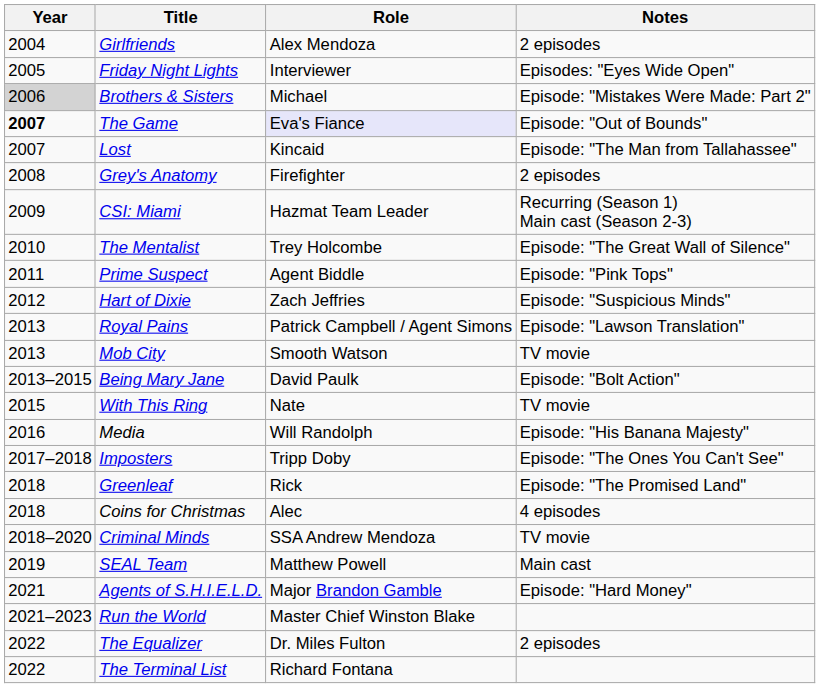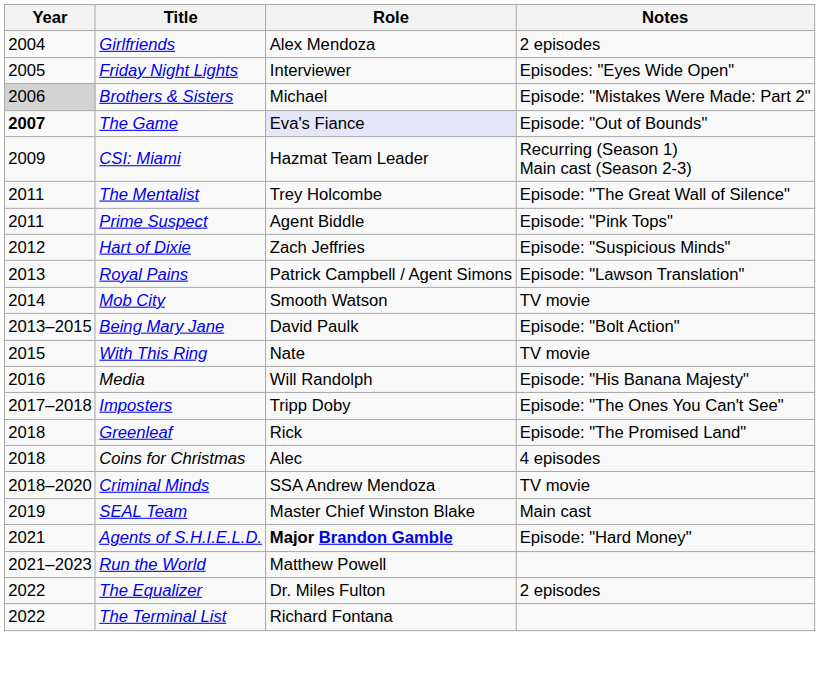- row: 2007 | Lost | Kincaid | Episode: "The Man from Tallahassee"
- row: 2008 | Grey's Anatomy | Firefighter | 2 episodes
The Mentalist | Year: 2010 -> 2011
Mob City | Year: 2013 -> 2014
SEAL Team | Role: Matthew Powell -> Master Chief Winston Blake
Agents of S.H.I.E.L.D. | Role: normal -> bold
Run the World | Role: Master Chief Winston Blake -> Matthew Powell
